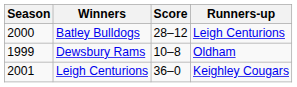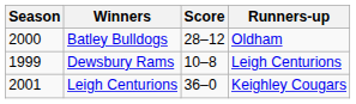Batley Bulldogs | Runners-up: Leigh Centurions -> Oldham
Dewsbury Rams | Runners-up: Oldham -> Leigh Centurions
